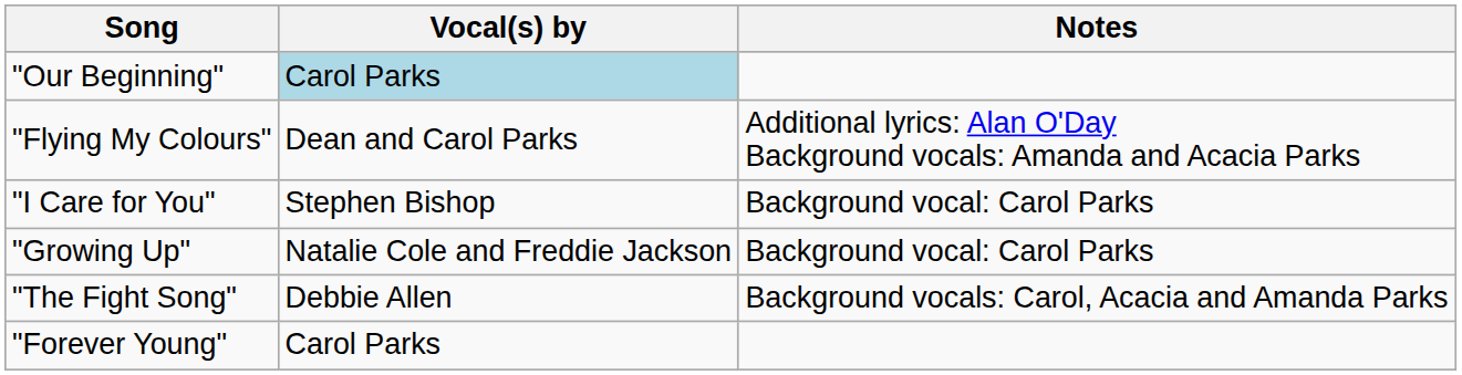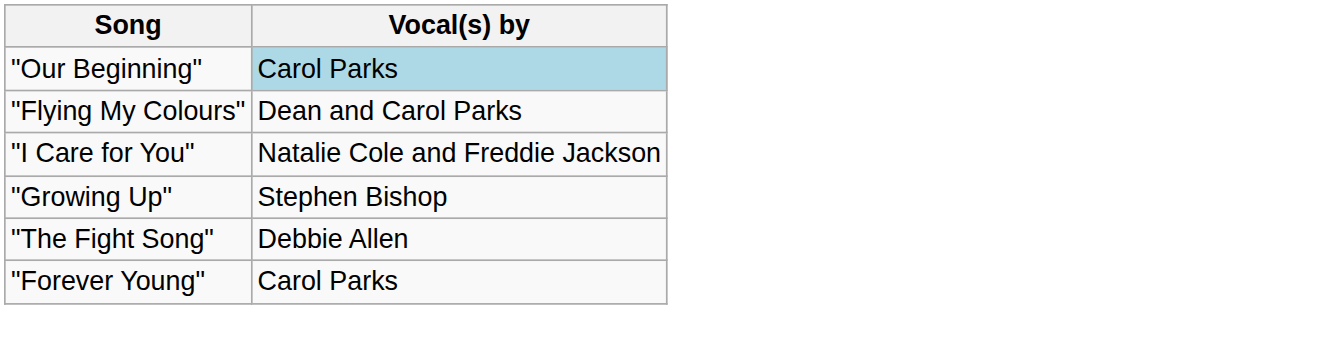- column: Notes | Additional lyrics: Alan O'Day Background vocals: Amanda and Acacia Parks | Background vocal: Carol Parks | Background vocal: Carol Parks | Background vocals: Carol, Acacia and Amanda Parks
"I Care for You" | Vocal(s) by: Stephen Bishop -> Natalie Cole and Freddie Jackson
"Growing Up" | Vocal(s) by: Natalie Cole and Freddie Jackson -> Stephen Bishop
